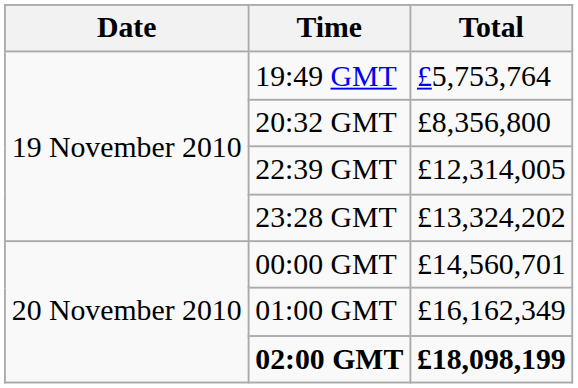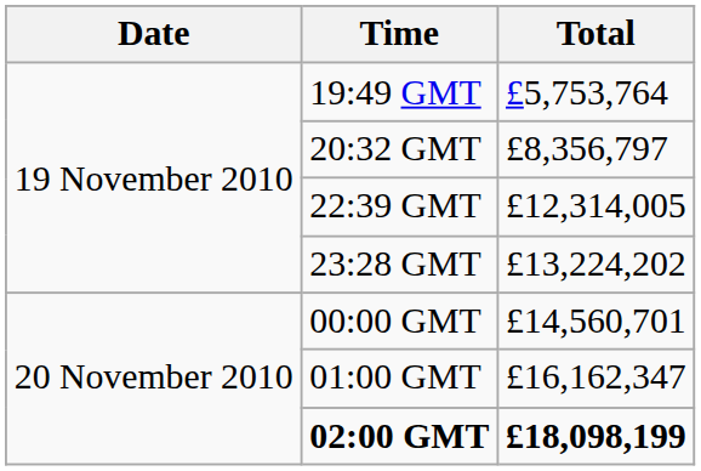20:32 GMT | Total: £8,356,800 -> £8,356,797
23:28 GMT | Total: £13,324,202 -> £13,224,202
01:00 GMT | Total: £16,162,349 -> £16,162,347
